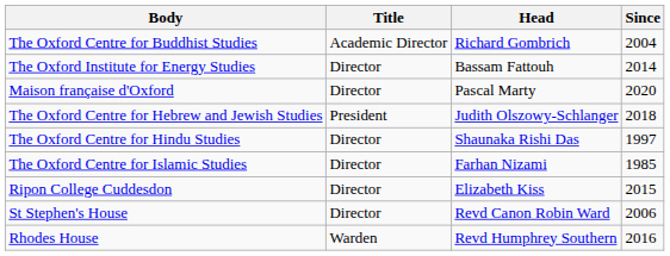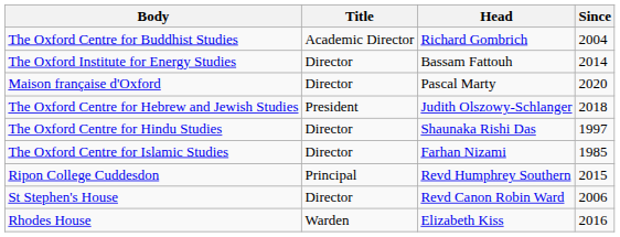Ripon College Cuddesdon | Title: Director -> Principal
Ripon College Cuddesdon | Head: Elizabeth Kiss -> Revd Humphrey Southern
Rhodes House | Head: Revd Humphrey Southern -> Elizabeth Kiss
